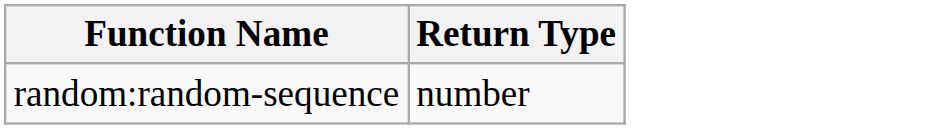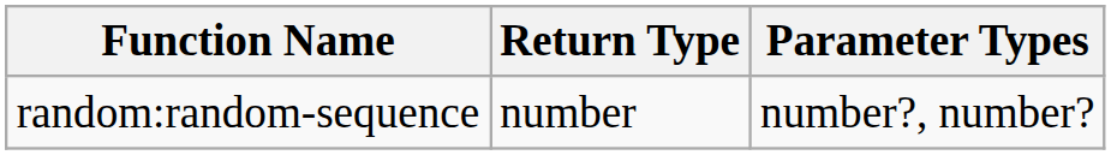+ column: Parameter Types | number?, number?
